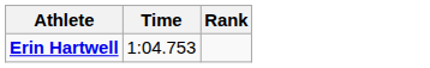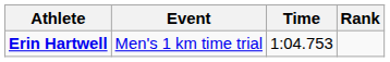+ column: Event | Men's 1 km time trial
